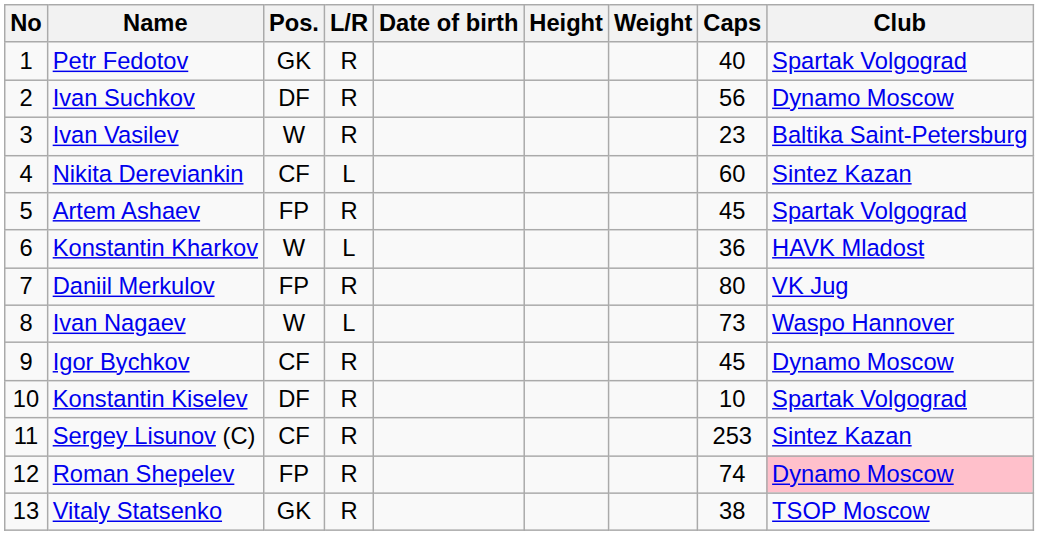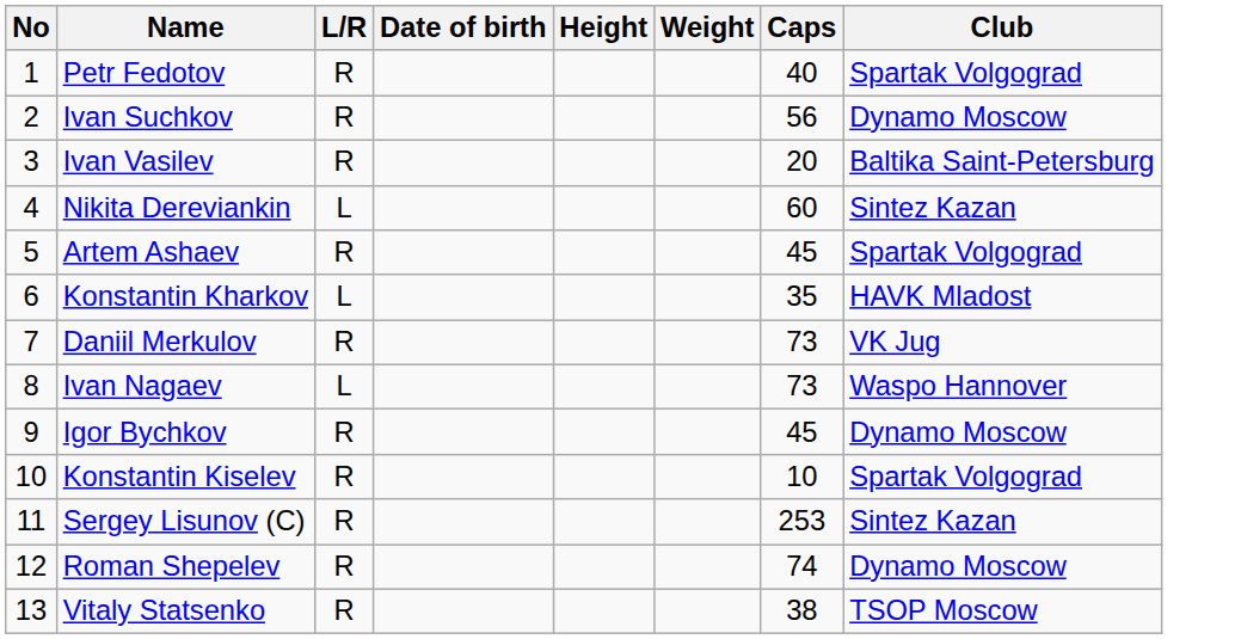- column: Pos. | GK | DF | W | CF | FP | W | FP | W | CF | DF | CF | FP | GK
Ivan Vasilev | Caps: 23 -> 20
Konstantin Kharkov | Caps: 36 -> 35
Daniil Merkulov | Caps: 80 -> 73
Roman Shepelev | Club: pink background -> no background
